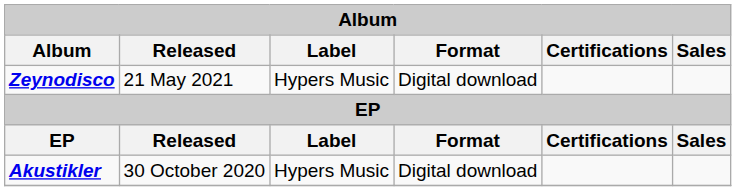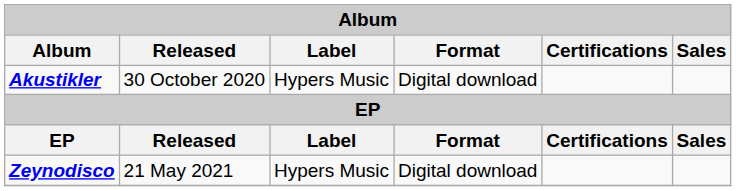rows swapped: Zeynodisco <-> Akustikler
